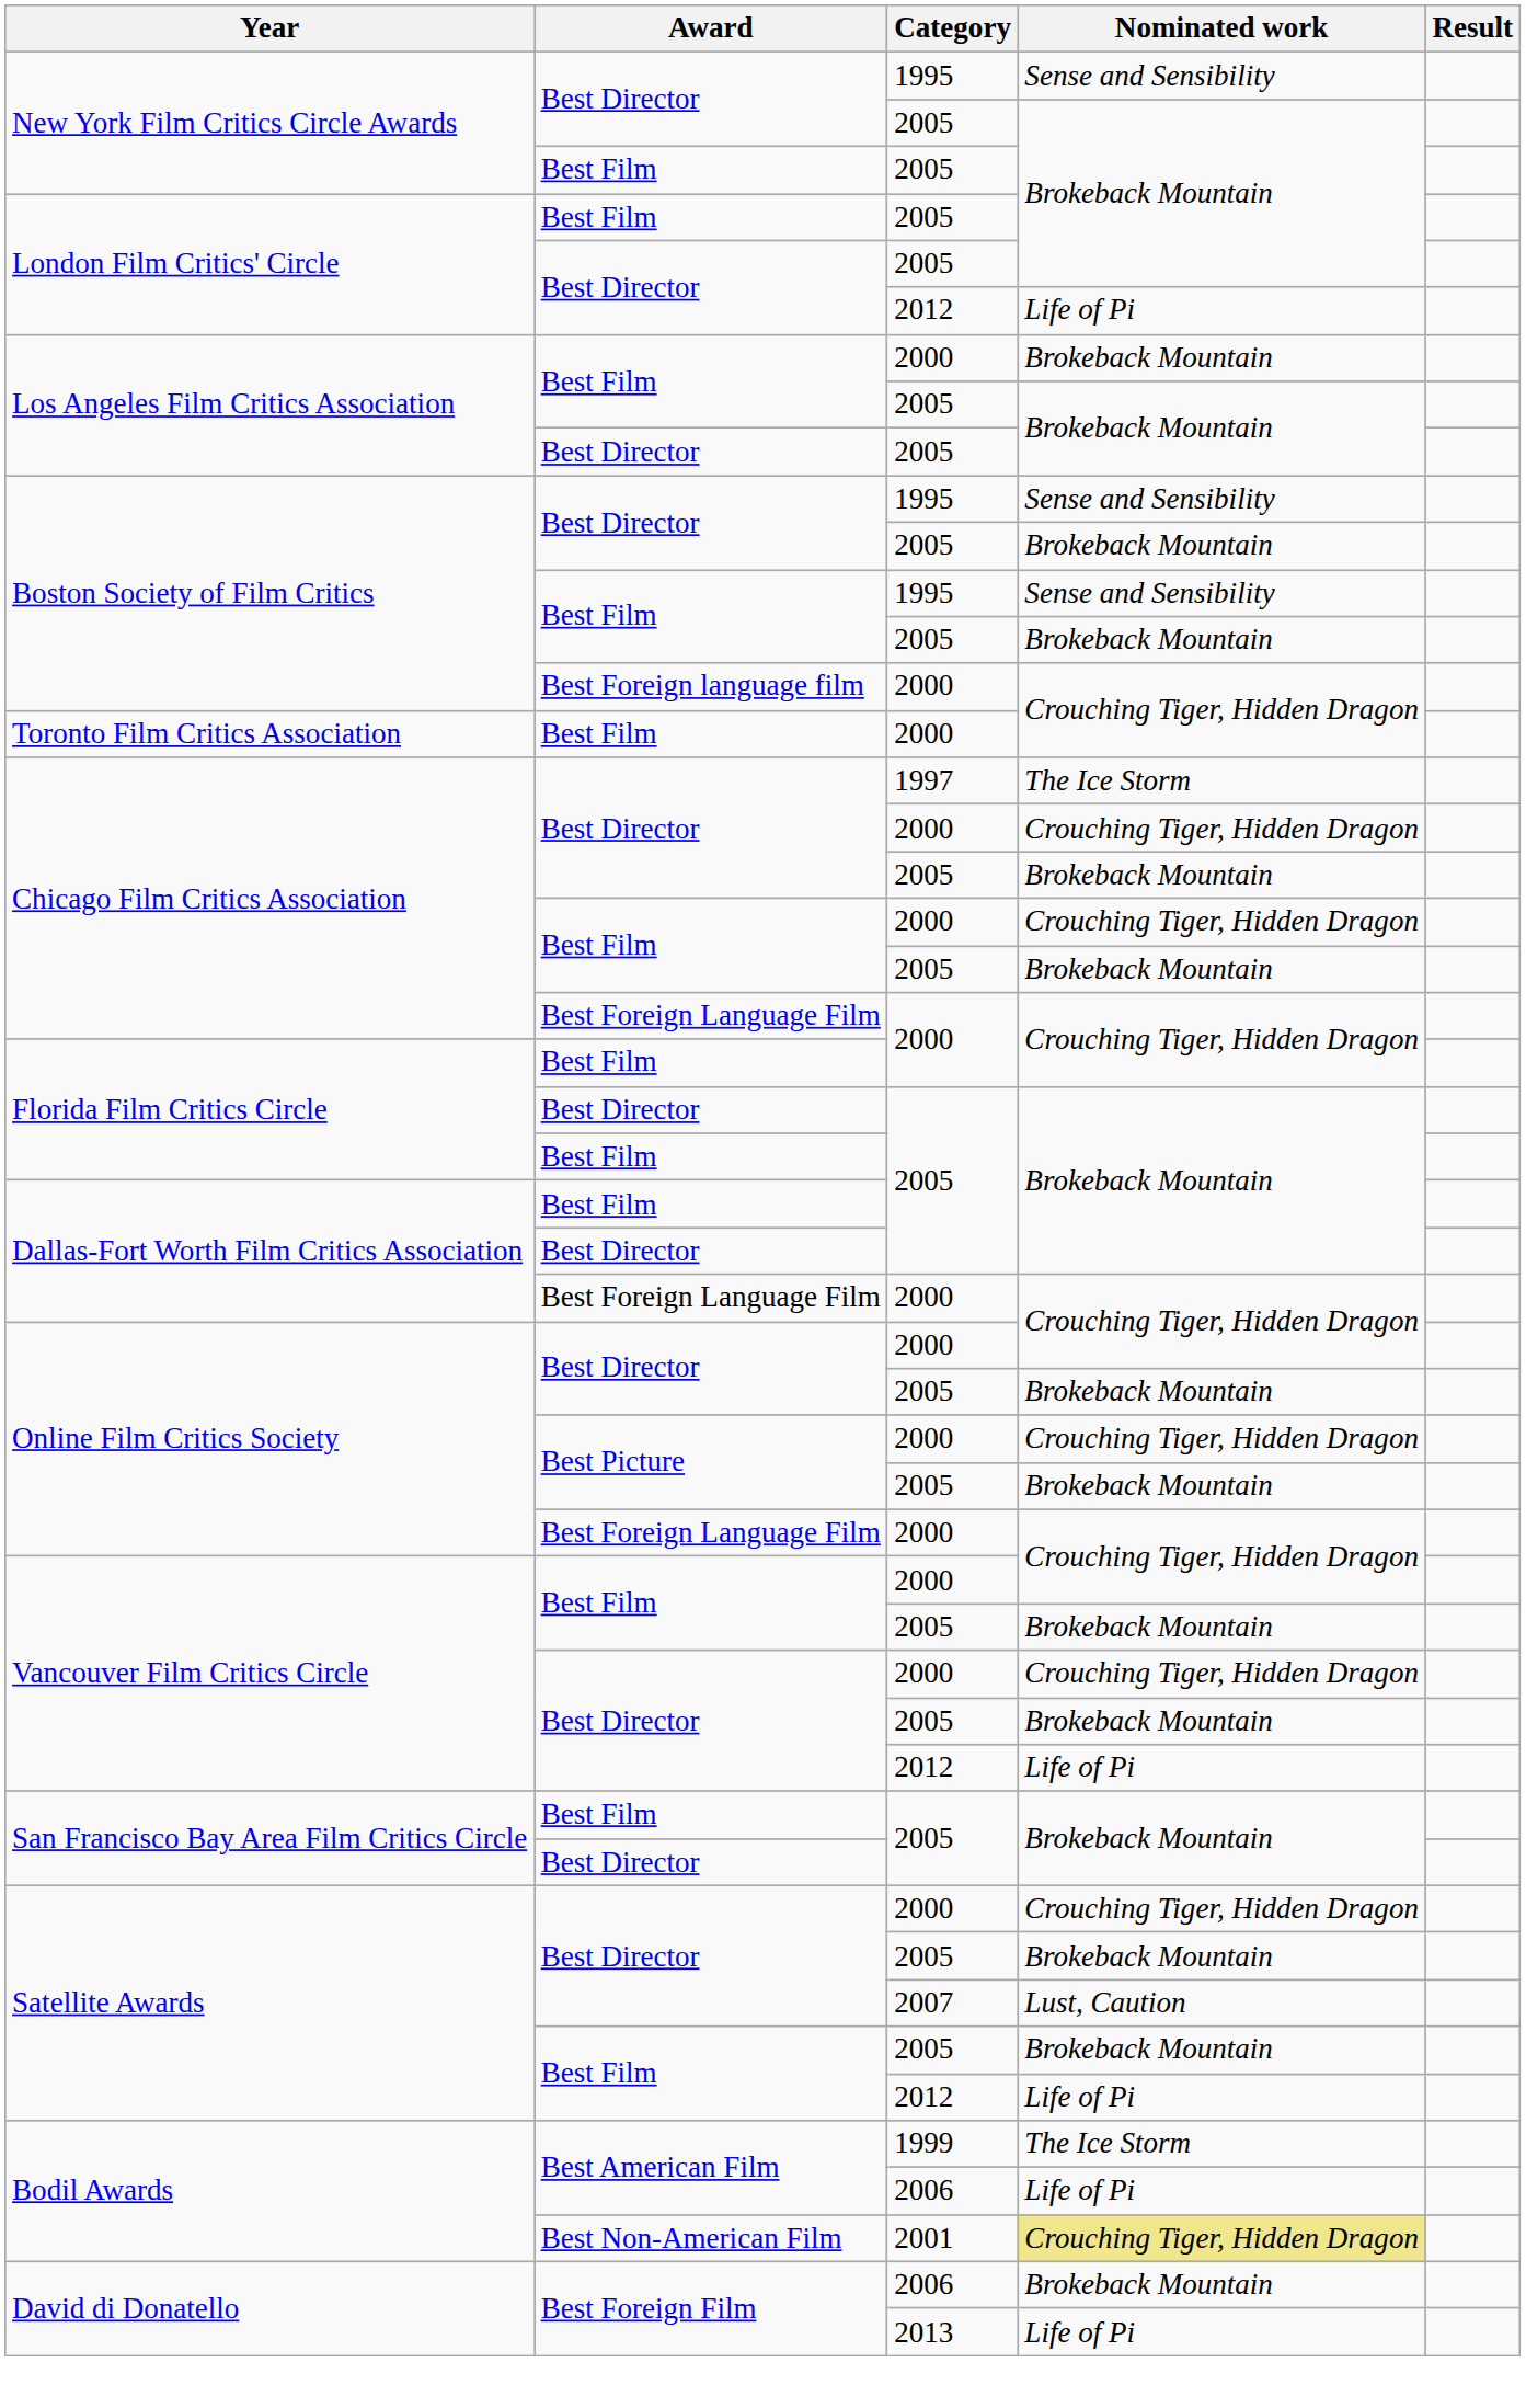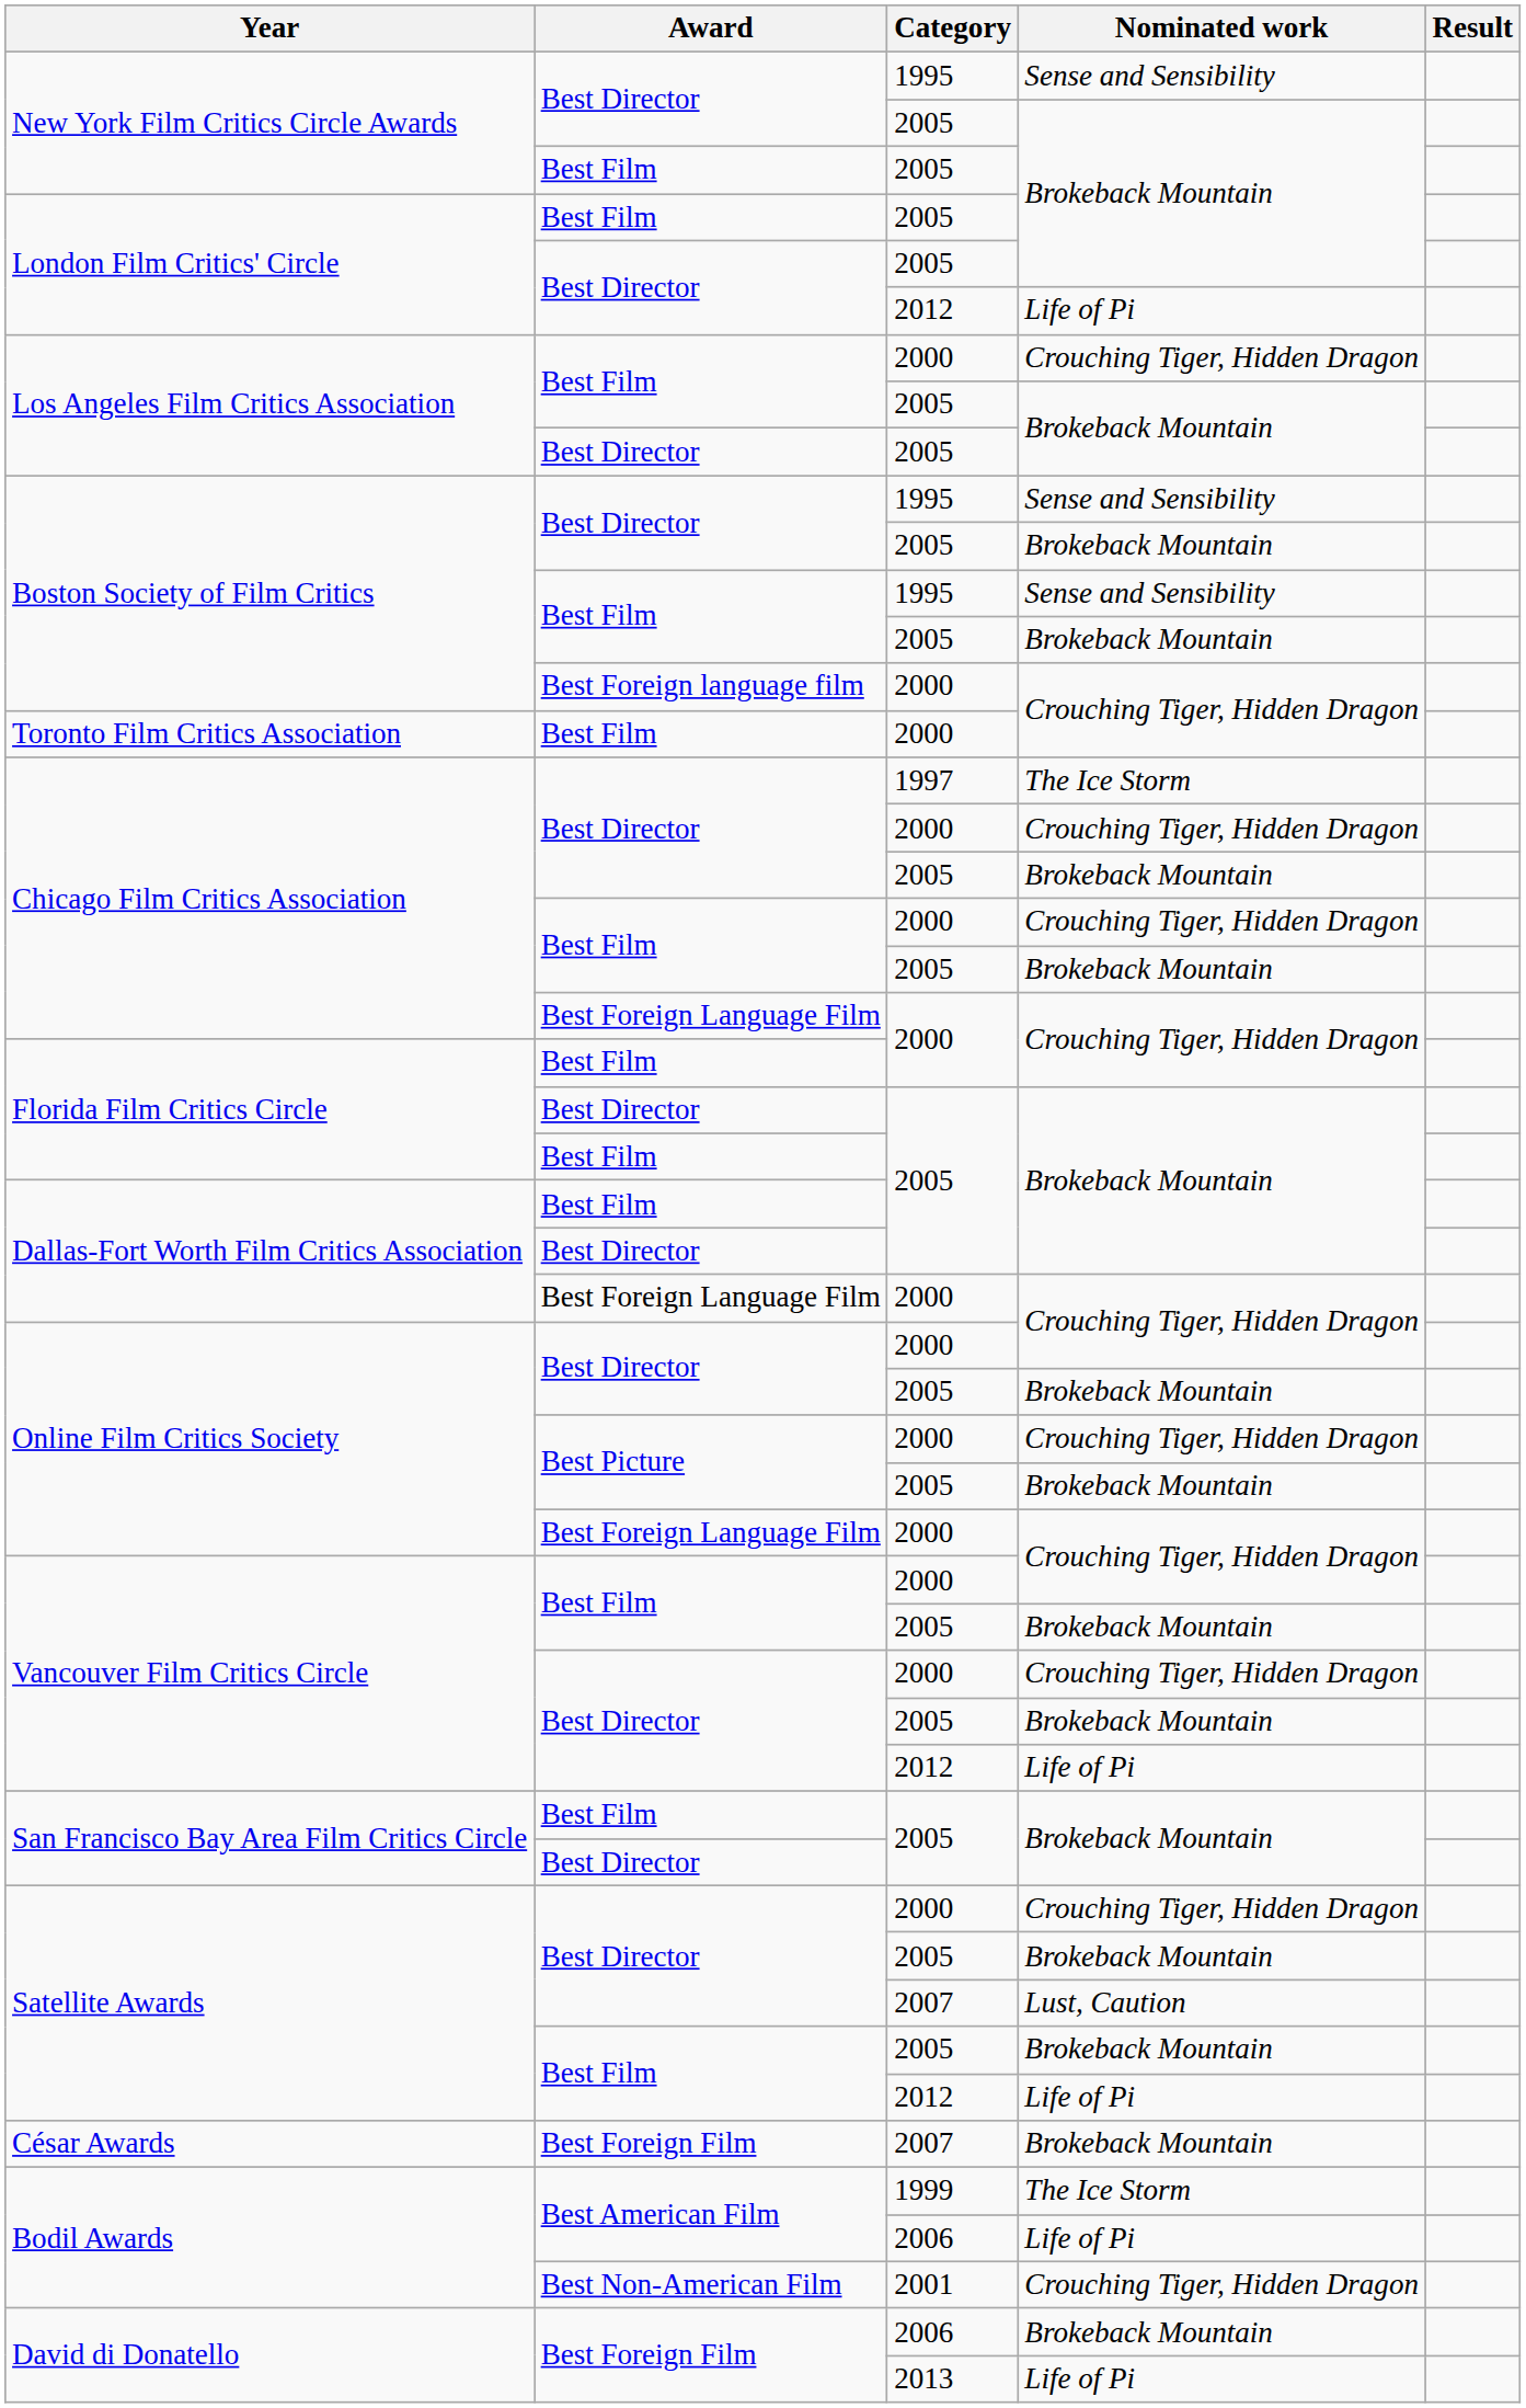Los Angeles Film Critics Association / 2000 | Nominated work: Brokeback Mountain -> Crouching Tiger, Hidden Dragon
+ row: César Awards | Best Foreign Film | 2007 | Brokeback Mountain
Bodil Awards / 2001 | Nominated work: khaki background -> no background
